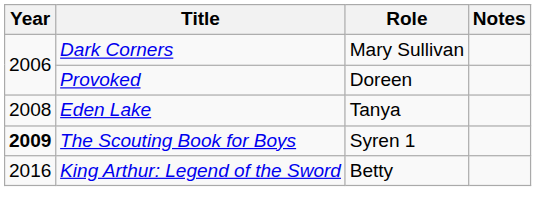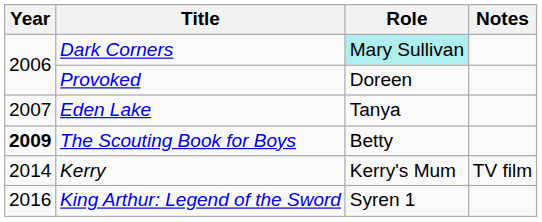Dark Corners | Role: no background -> paleturquoise background
Eden Lake | Year: 2008 -> 2007
The Scouting Book for Boys | Role: Syren 1 -> Betty
+ row: 2014 | Kerry | Kerry's Mum | TV film
King Arthur: Legend of the Sword | Role: Betty -> Syren 1
